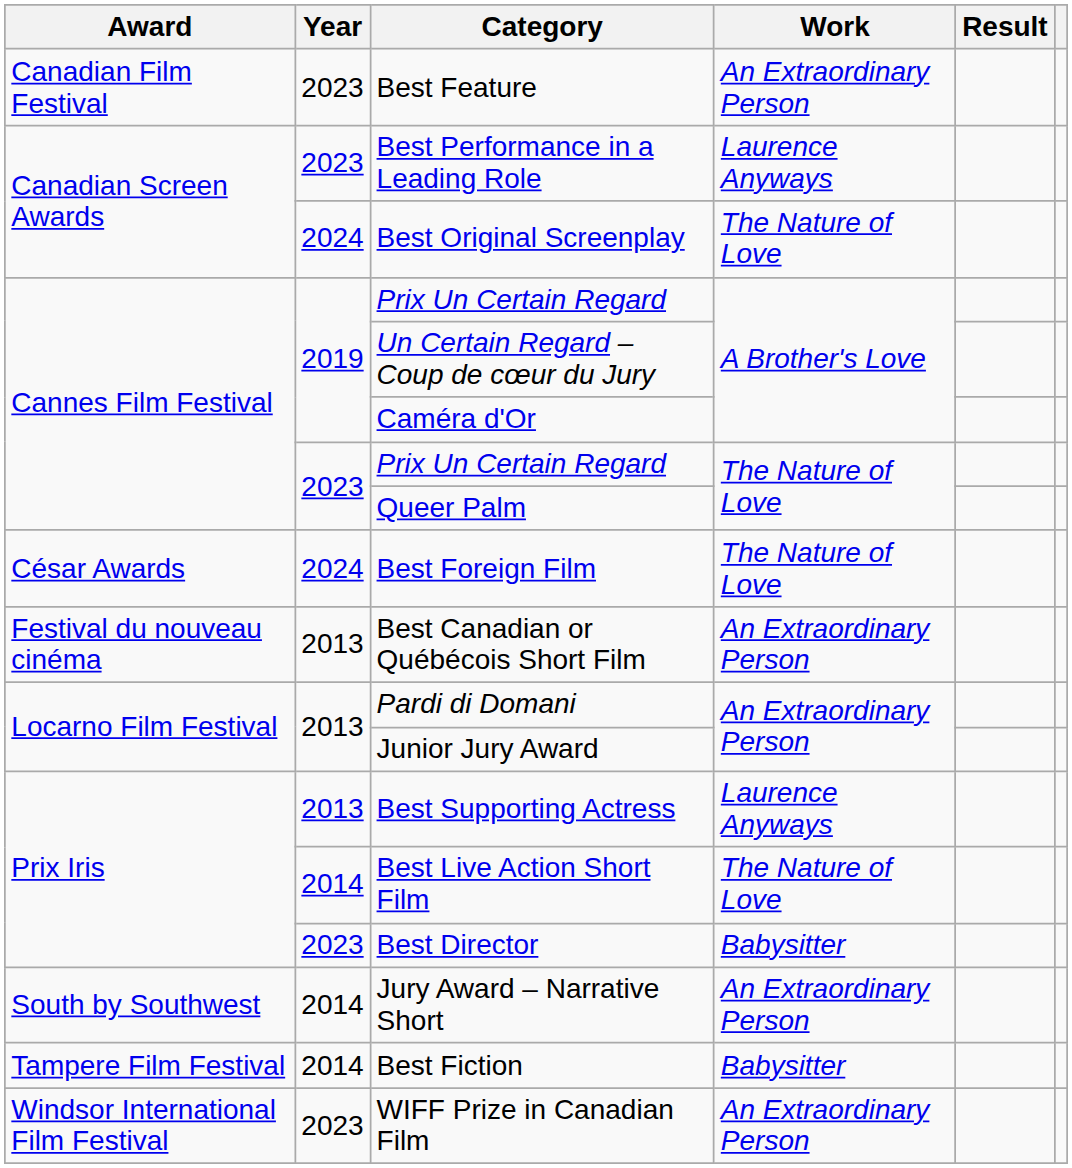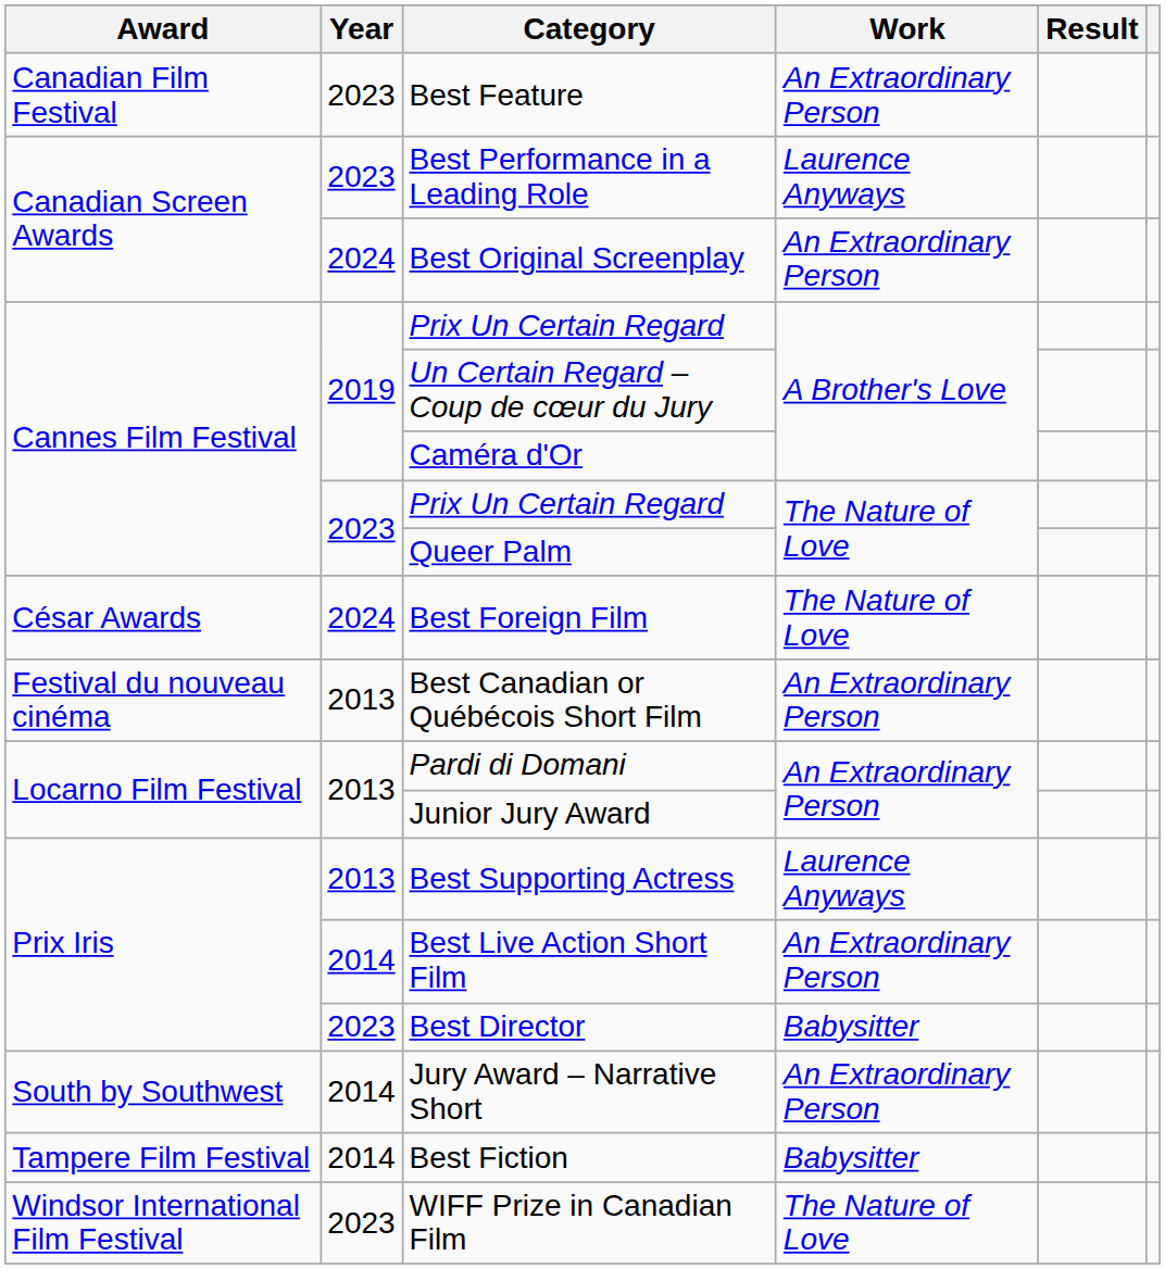Best Original Screenplay | Work: The Nature of Love -> An Extraordinary Person
Best Live Action Short Film | Work: The Nature of Love -> An Extraordinary Person
WIFF Prize in Canadian Film | Work: An Extraordinary Person -> The Nature of Love
